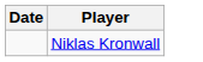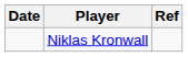+ column: Ref
